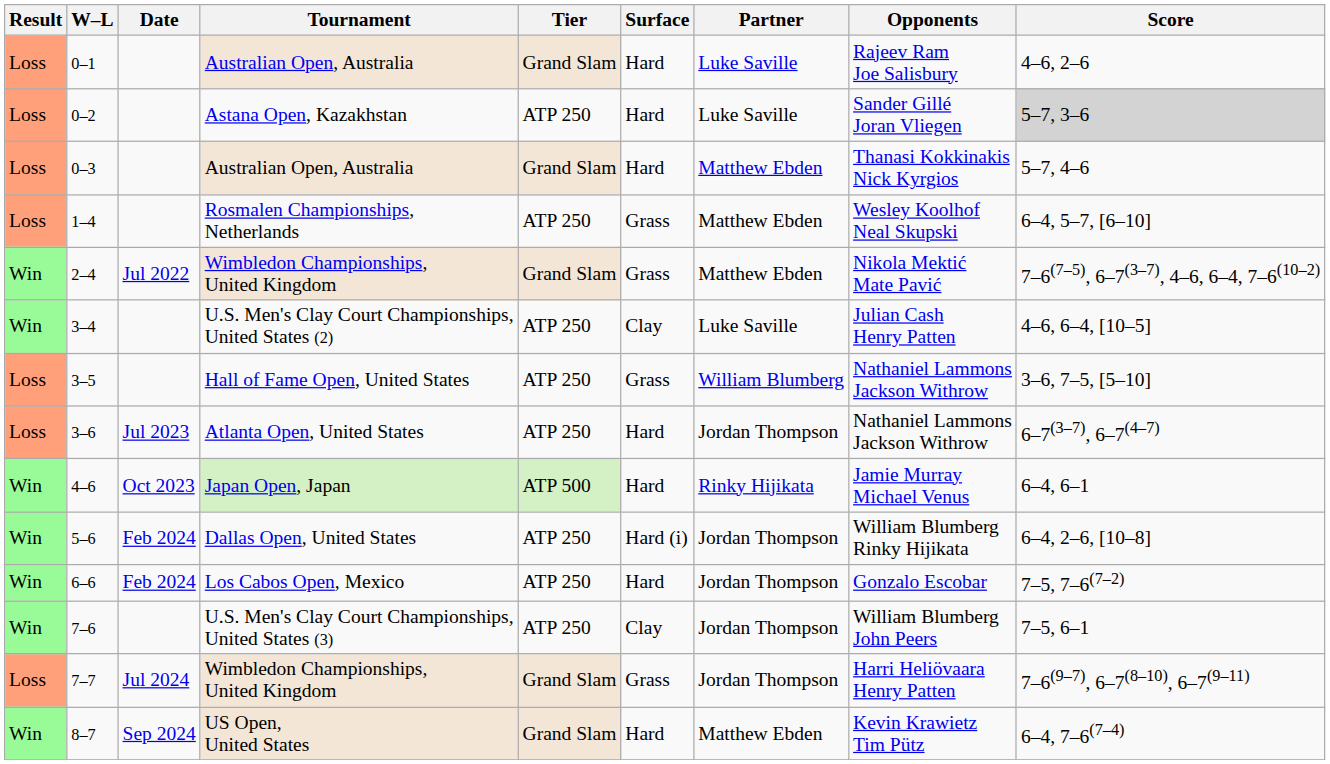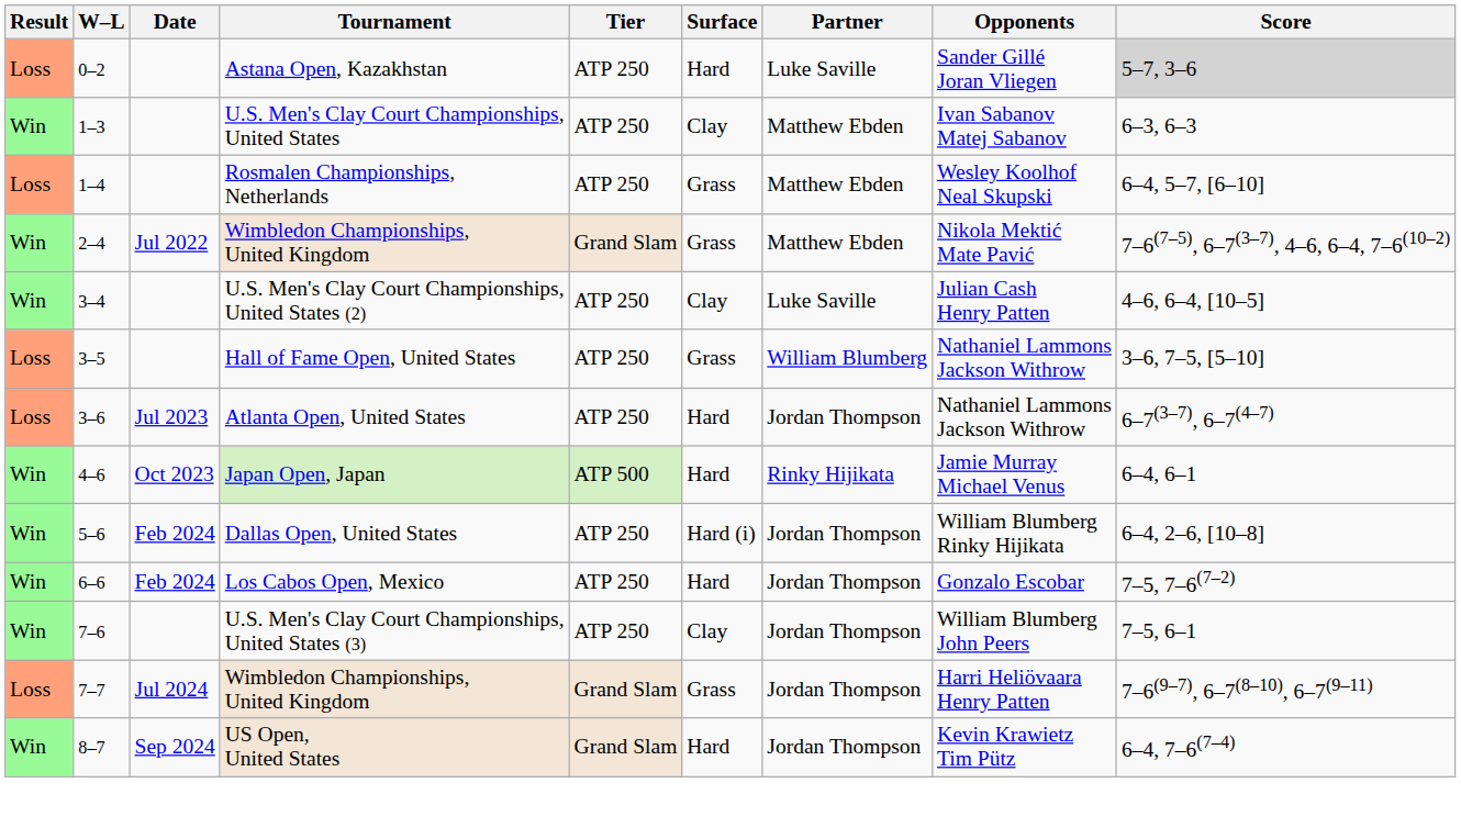- row: Loss | 0–1 | Australian Open, Australia | Grand Slam | Hard | Luke Saville | Rajeev Ram Joe Salisbury | 4–6, 2–6
- row: Loss | 0–3 | Australian Open, Australia | Grand Slam | Hard | Matthew Ebden | Thanasi Kokkinakis Nick Kyrgios | 5–7, 4–6
+ row: Win | 1–3 | U.S. Men's Clay Court Championships, United States | ATP 250 | Clay | Matthew Ebden | Ivan Sabanov Matej Sabanov | 6–3, 6–3
8–7 | Partner: Matthew Ebden -> Jordan Thompson
